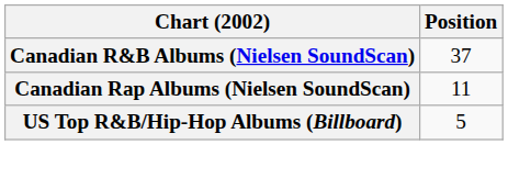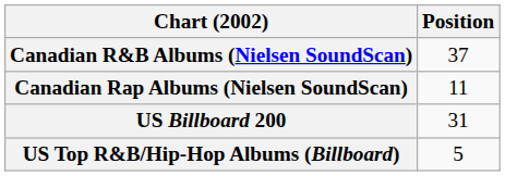+ row: US Billboard 200 | 31
